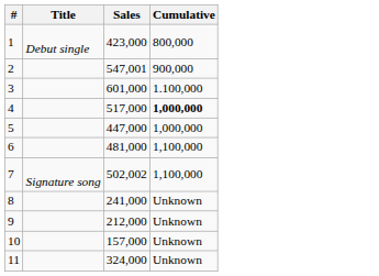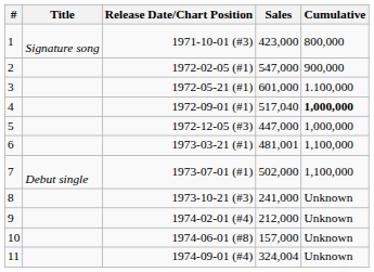+ column: Release Date/Chart Position | 1971-10-01 (#3) | 1972-02-05 (#1) | 1972-05-21 (#1) | 1972-09-01 (#1) | 1972-12-05 (#3) | 1973-03-21 (#1) | 1973-07-01 (#1) | 1973-10-21 (#3) | 1974-02-01 (#4) | 1974-06-01 (#8) | 1974-09-01 (#4)
1 | Title: Debut single -> Signature song
2 | Sales: 547,001 -> 547,000
4 | Sales: 517,000 -> 517,040
6 | Sales: 481,000 -> 481,001
7 | Title: Signature song -> Debut single
7 | Sales: 502,002 -> 502,000
11 | Sales: 324,000 -> 324,004
